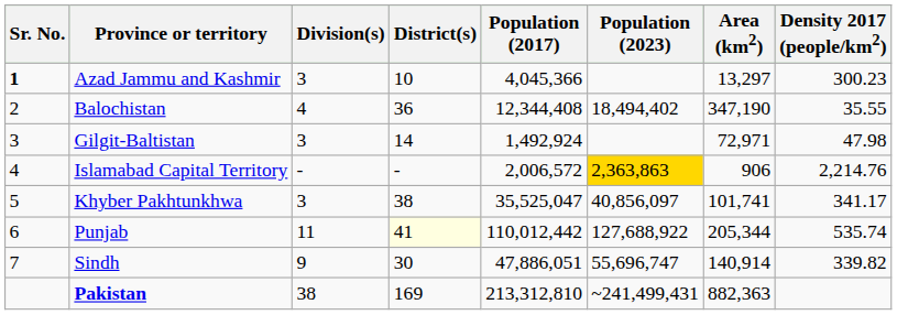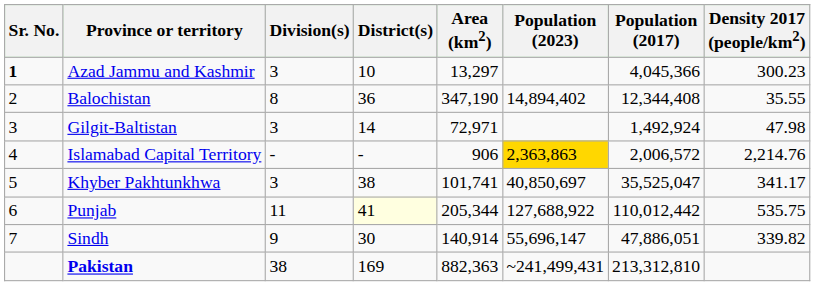columns swapped: Area (km2) <-> Population (2017)
Balochistan | Division(s): 4 -> 8
Balochistan | Population (2023): 18,494,402 -> 14,894,402
Khyber Pakhtunkhwa | Population (2023): 40,856,097 -> 40,850,697
Punjab | Density 2017 (people/km2): 535.74 -> 535.75
Sindh | Population (2023): 55,696,747 -> 55,696,147
